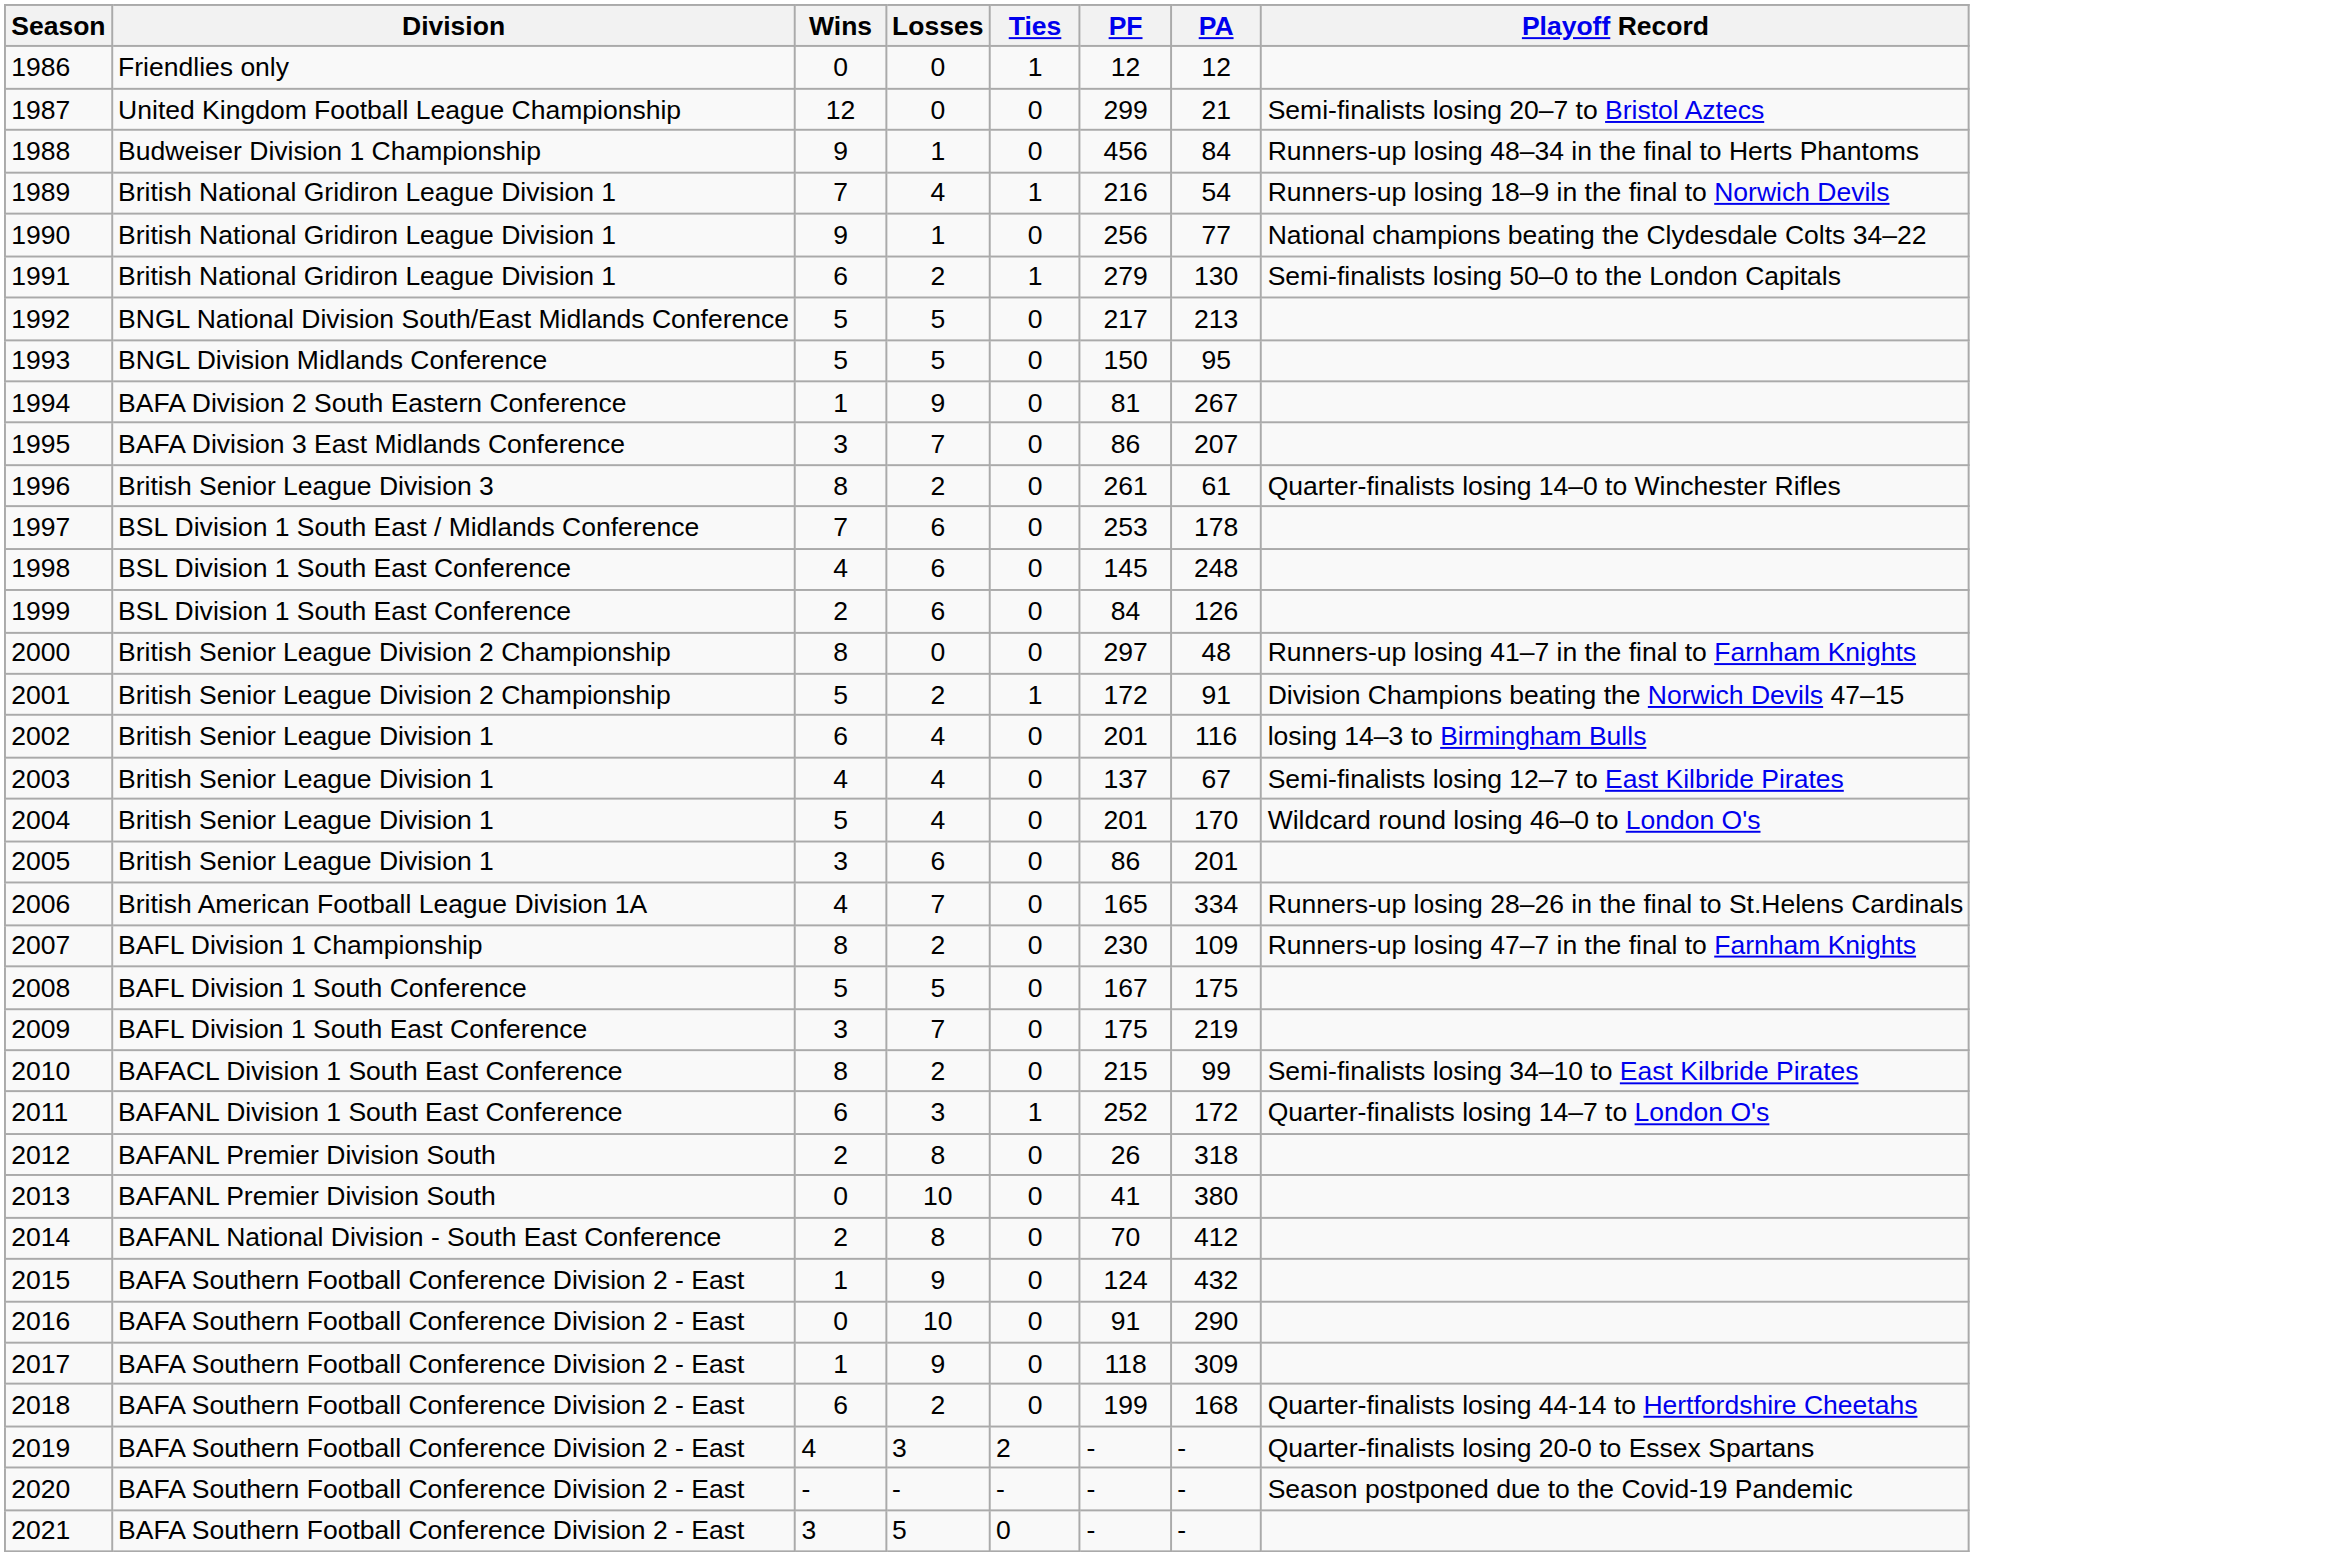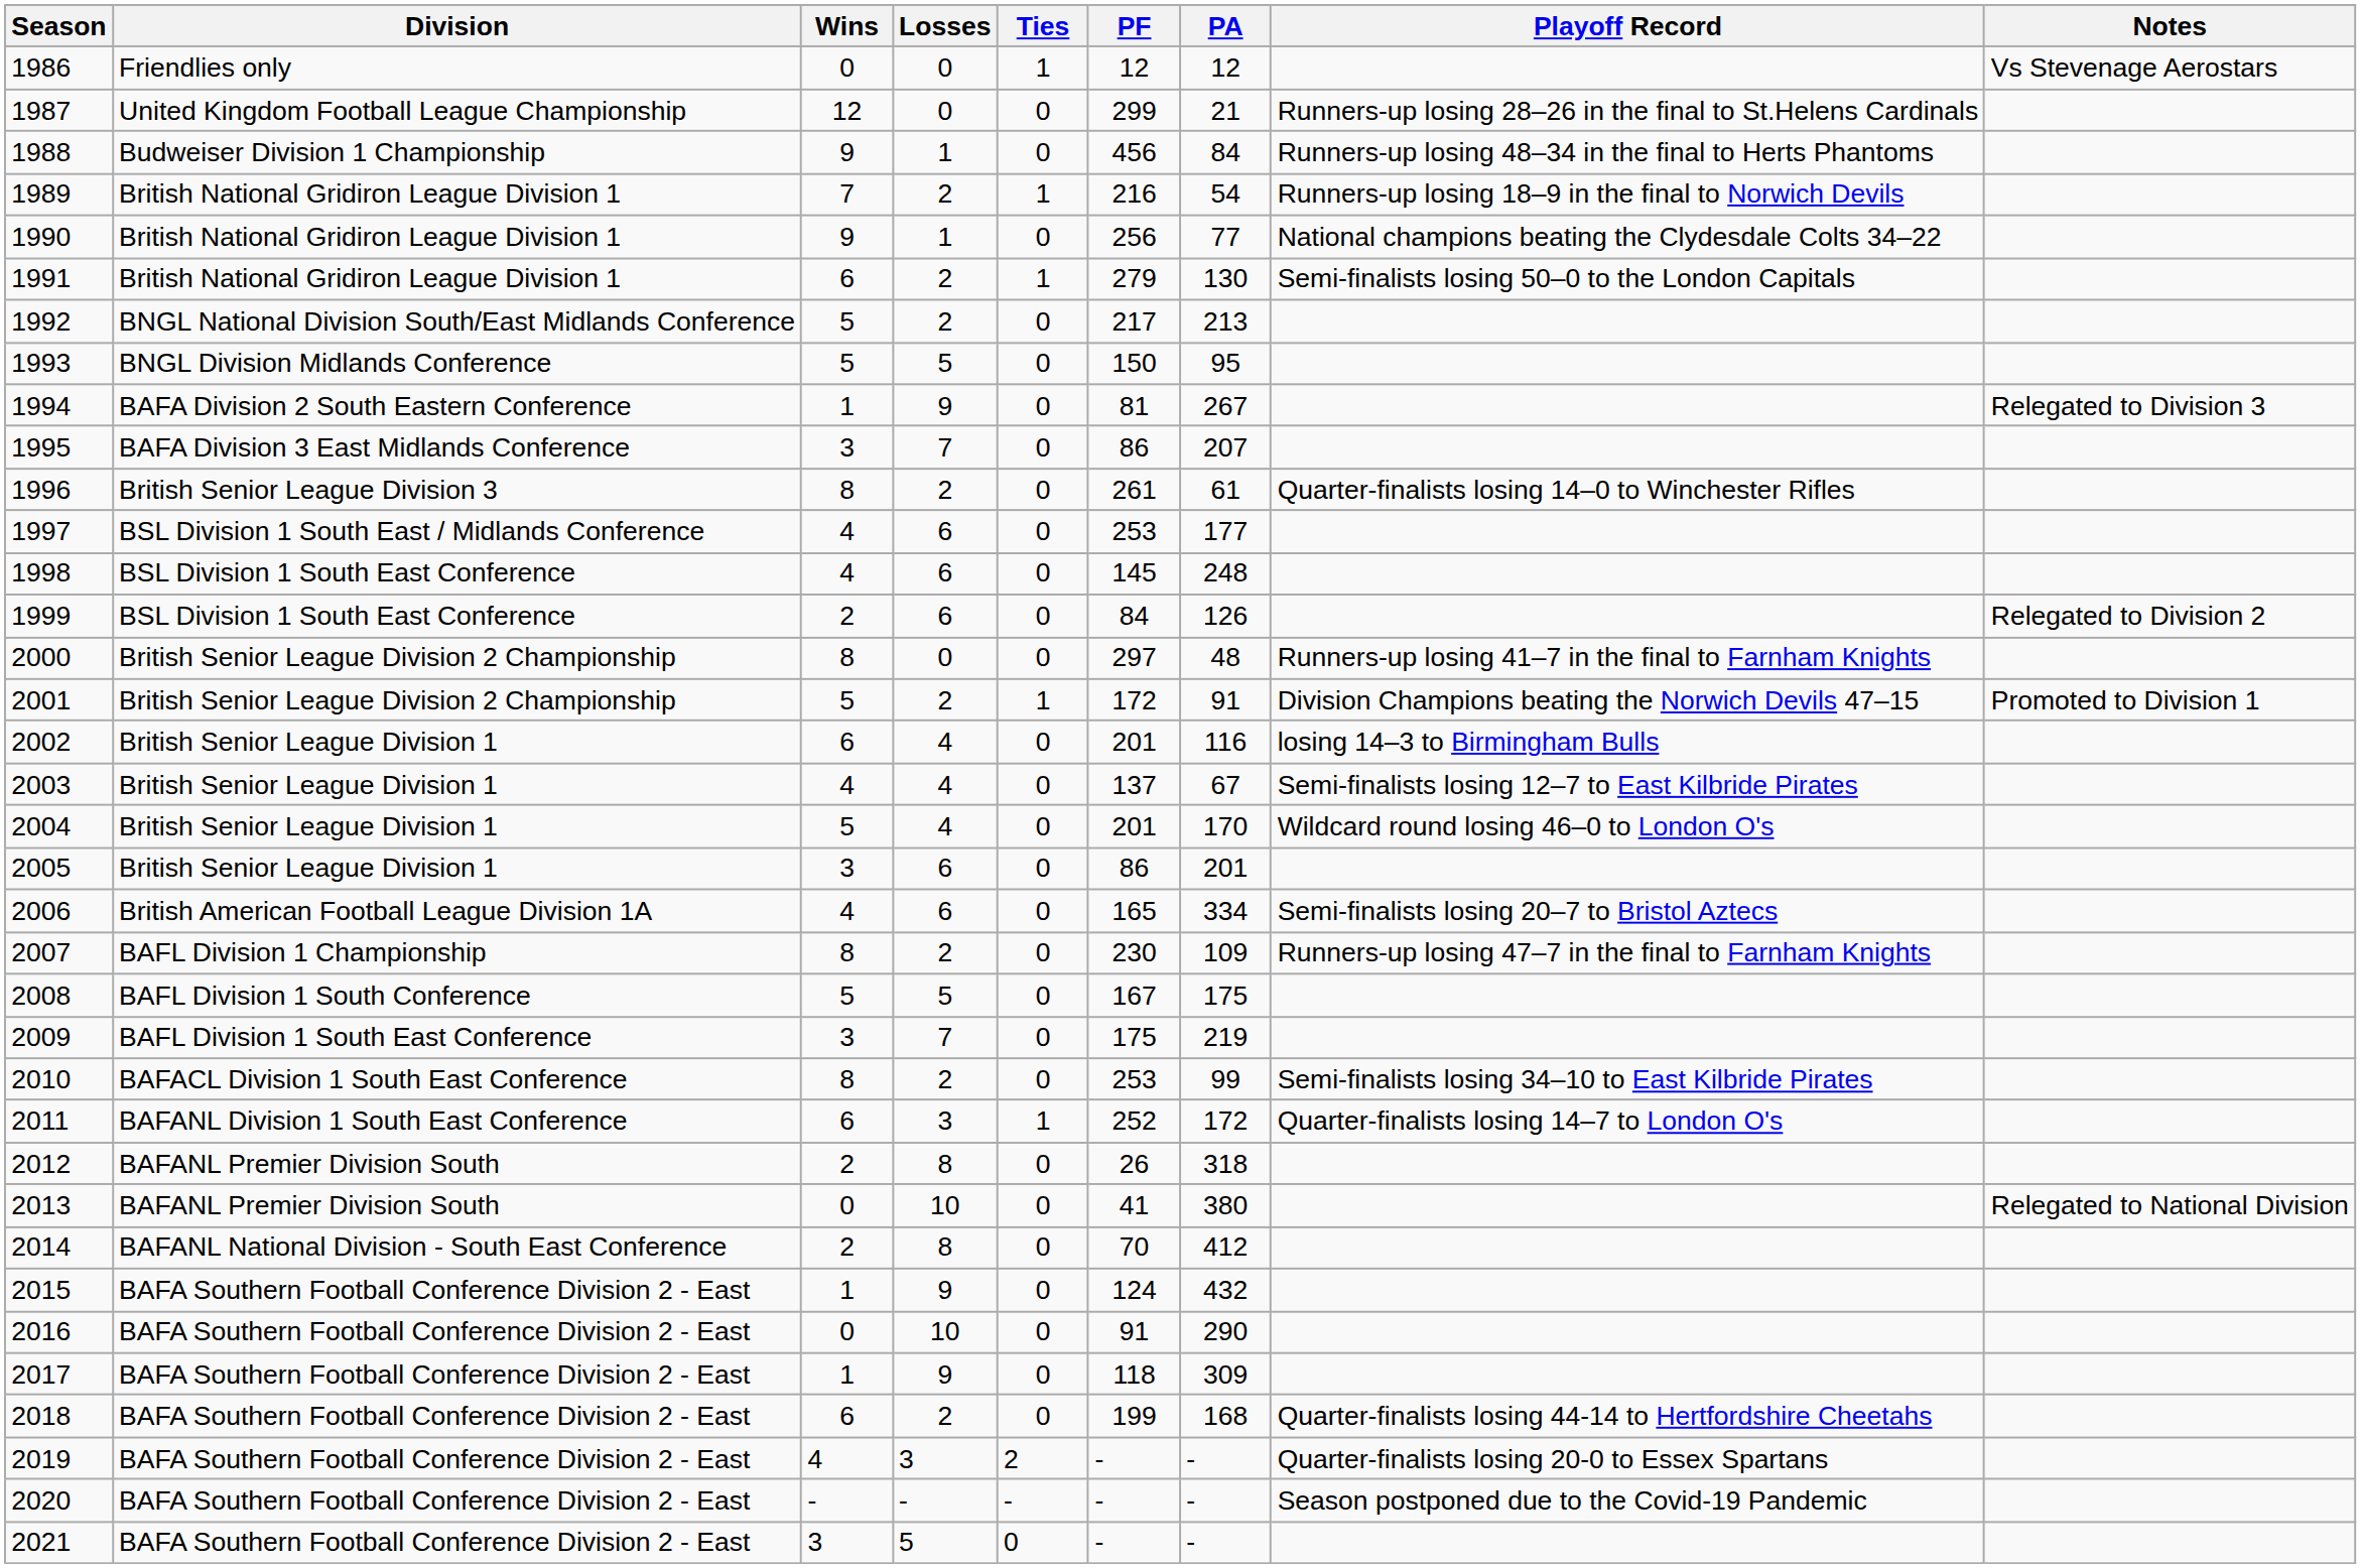+ column: Notes | Vs Stevenage Aerostars | Relegated to Division 3 | Relegated to Division 2 | Promoted to Division 1 | Relegated to National Division
1987 | Playoff Record: Semi-finalists losing 20–7 to Bristol Aztecs -> Runners-up losing 28–26 in the final to St.Helens Cardinals
1989 | Losses: 4 -> 2
1992 | Losses: 5 -> 2
1997 | Wins: 7 -> 4
1997 | PA: 178 -> 177
2006 | Losses: 7 -> 6
2006 | Playoff Record: Runners-up losing 28–26 in the final to St.Helens Cardinals -> Semi-finalists losing 20–7 to Bristol Aztecs
2010 | PF: 215 -> 253
